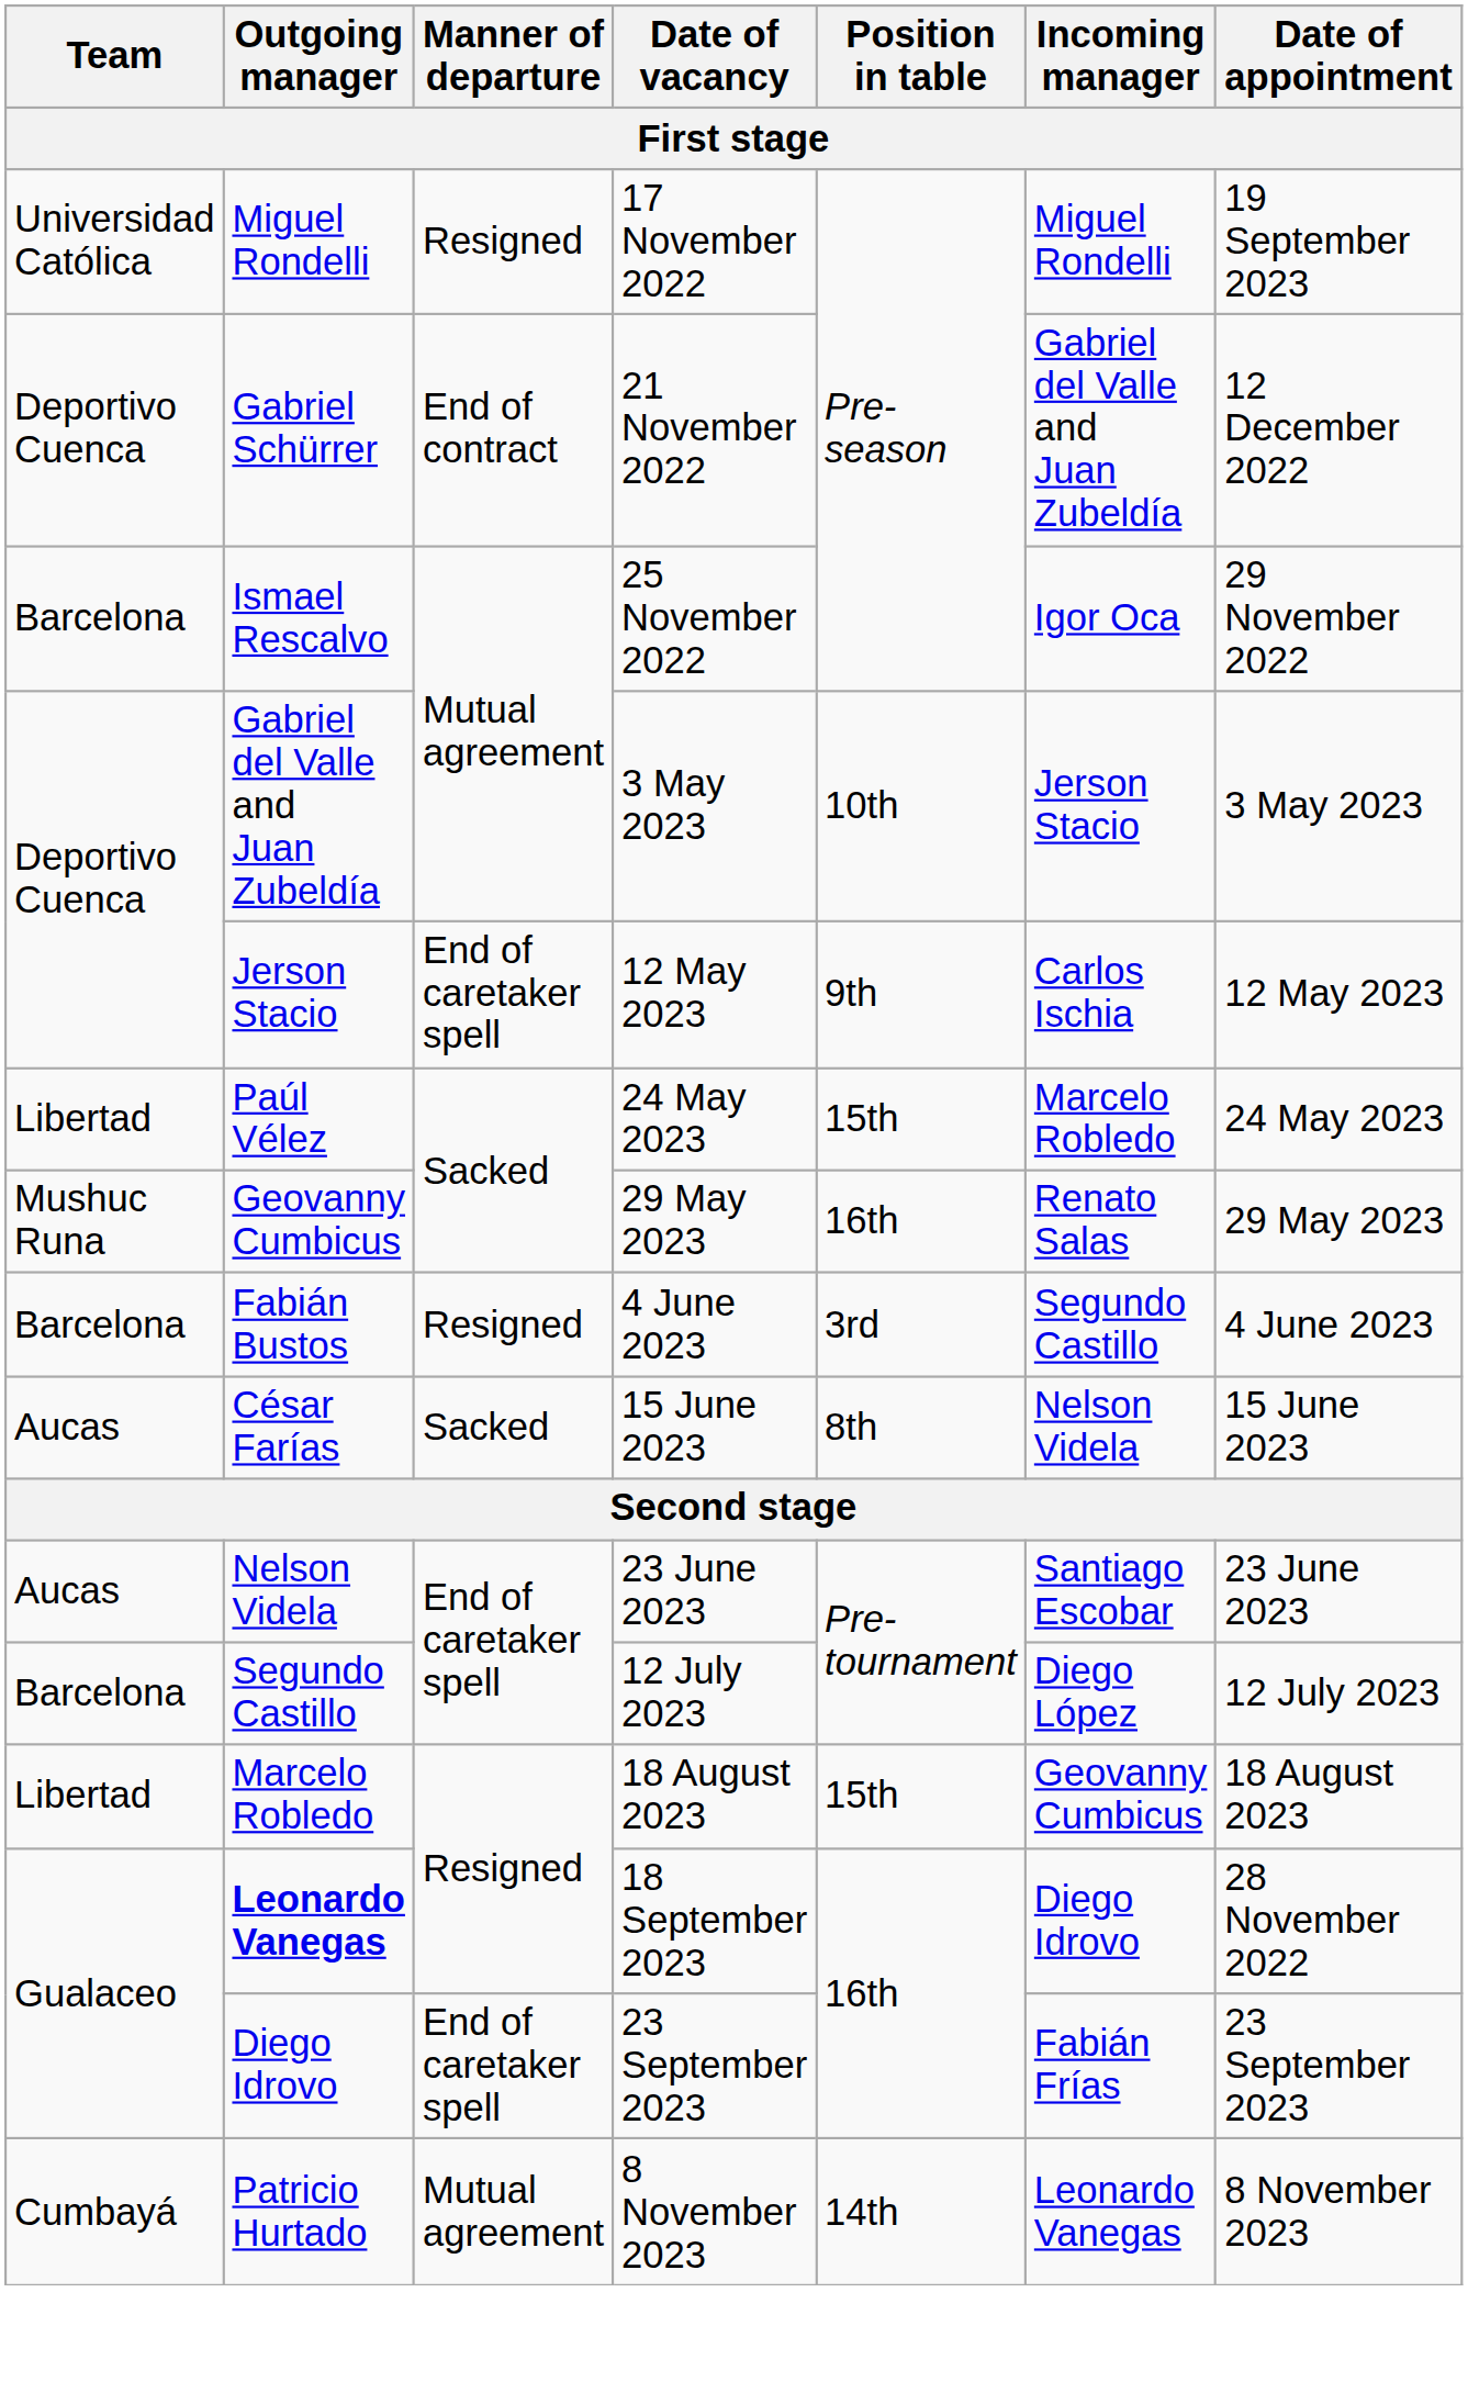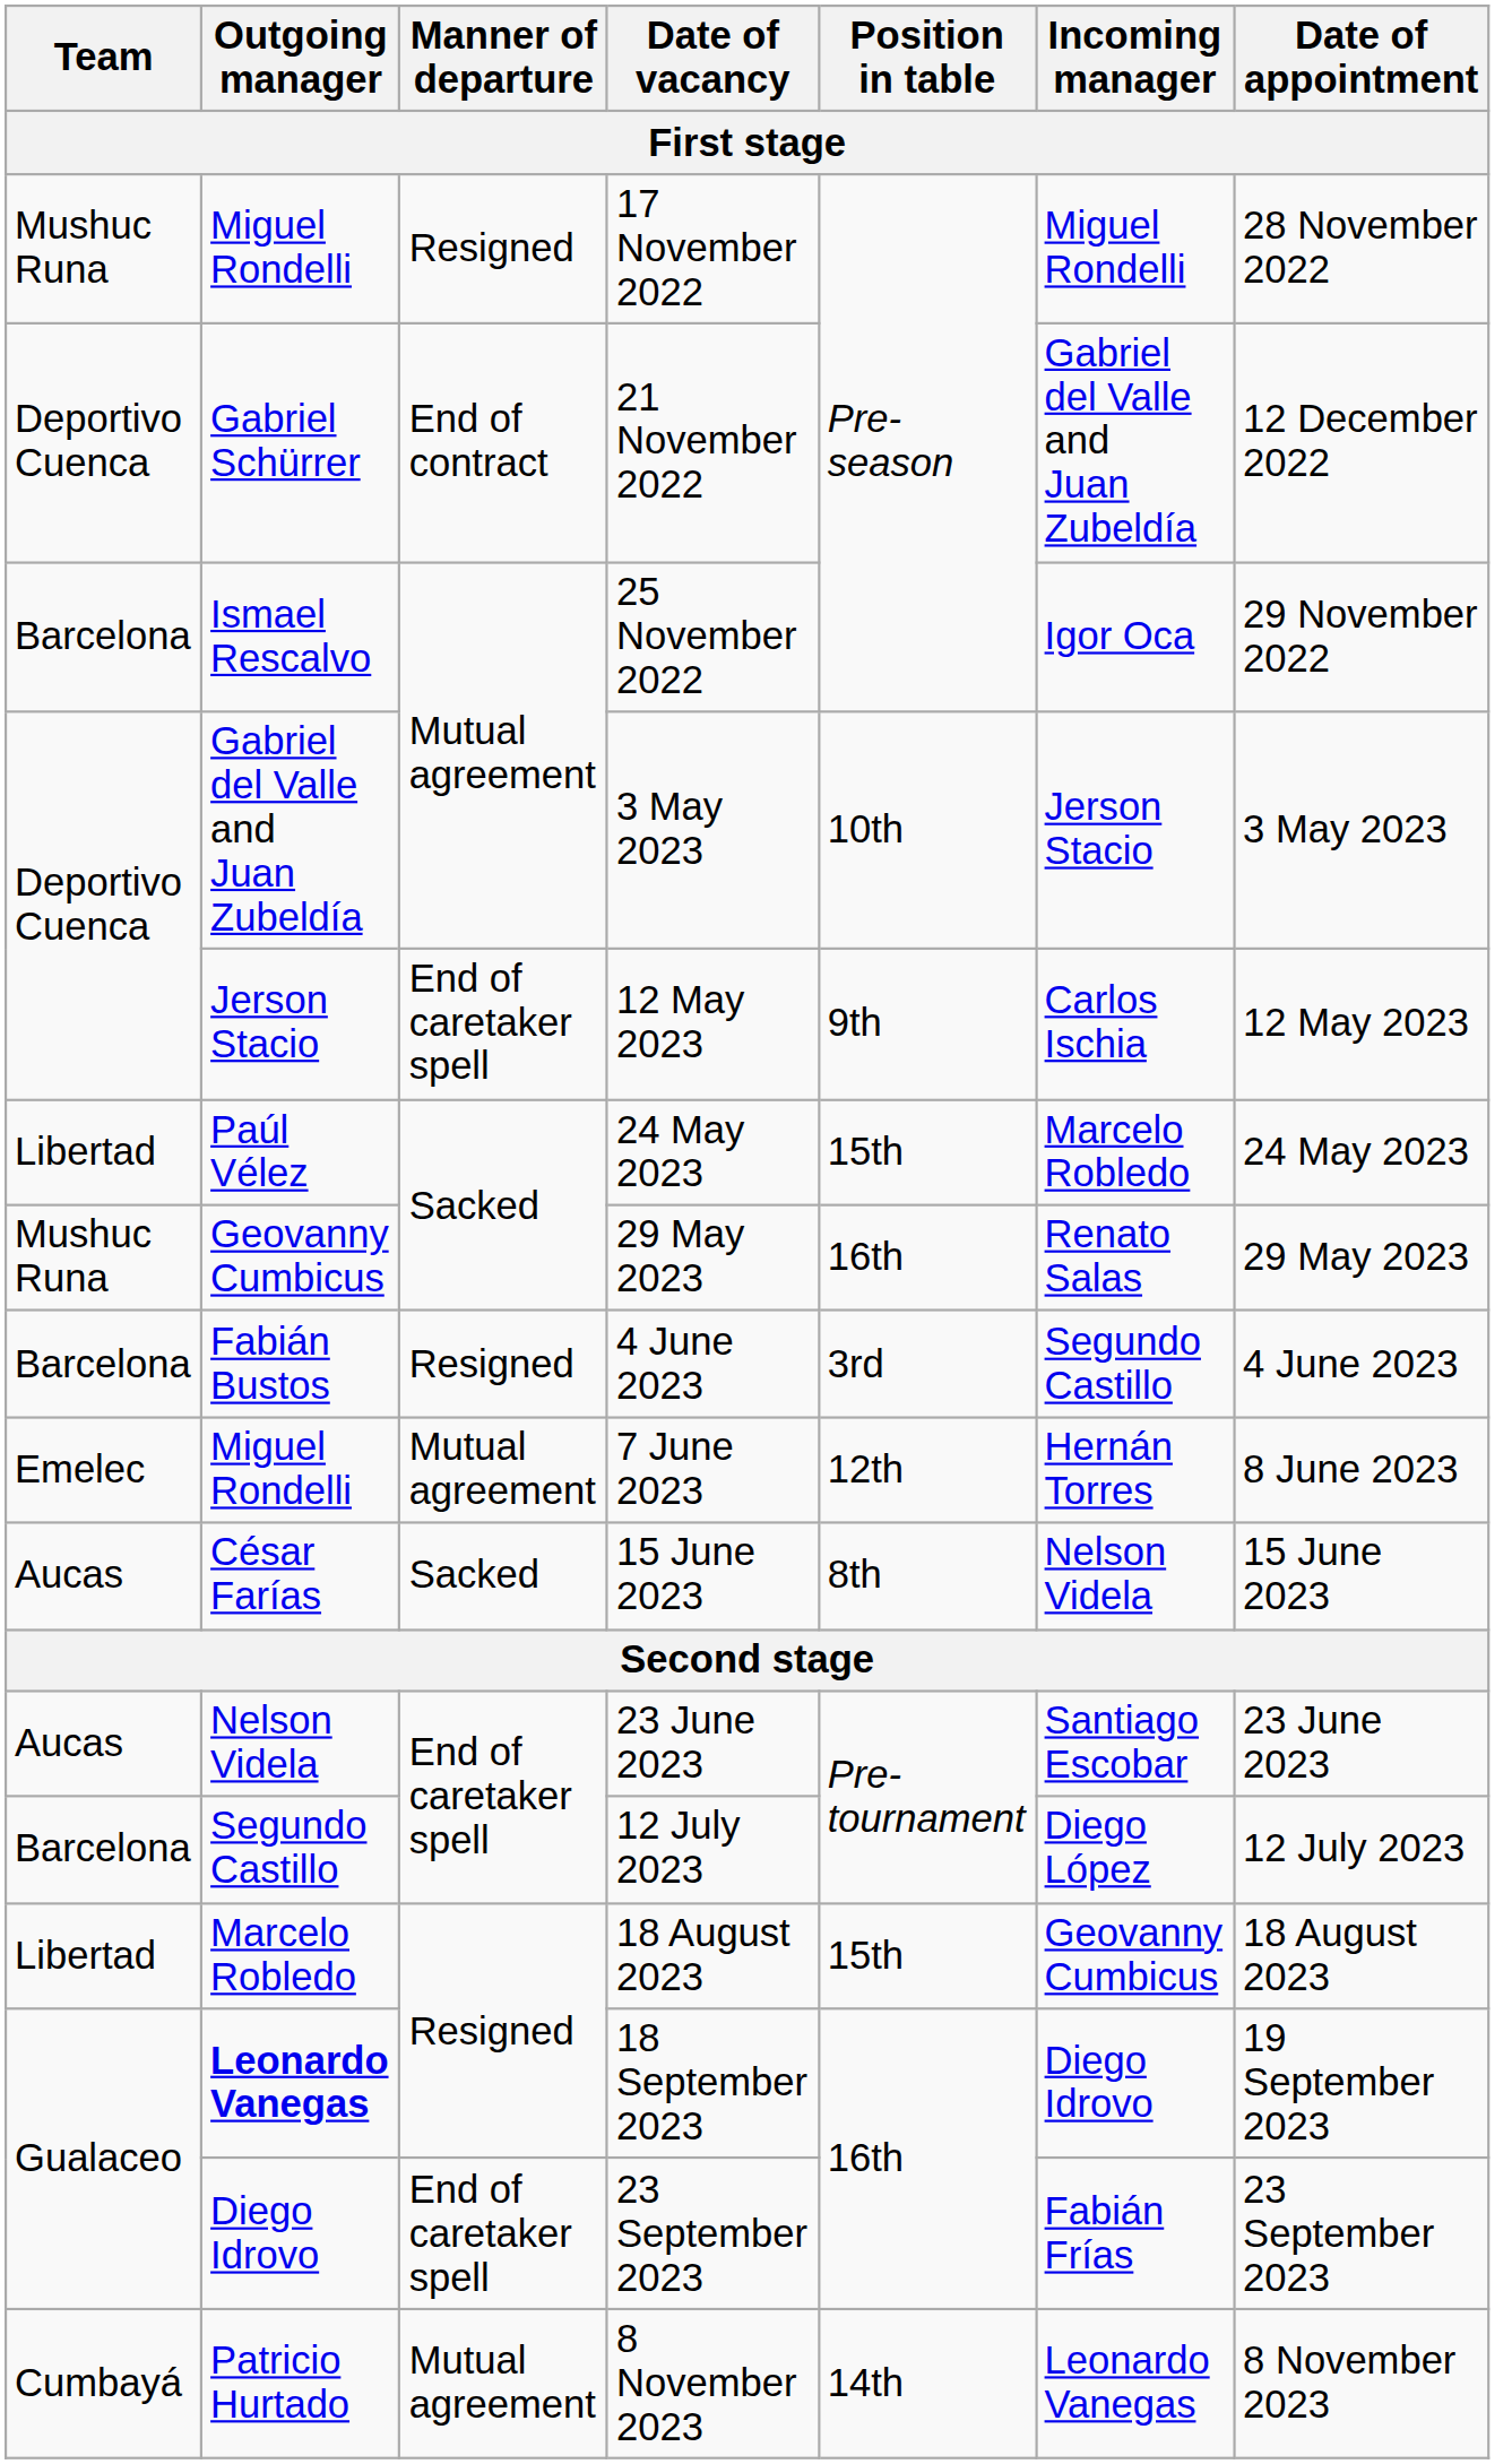17 November 2022 | Team: Universidad Católica -> Mushuc Runa
17 November 2022 | Date of appointment: 19 September 2023 -> 28 November 2022
+ row: Emelec | Miguel Rondelli | Mutual agreement | 7 June 2023 | 12th | Hernán Torres | 8 June 2023
18 September 2023 | Date of appointment: 28 November 2022 -> 19 September 2023
